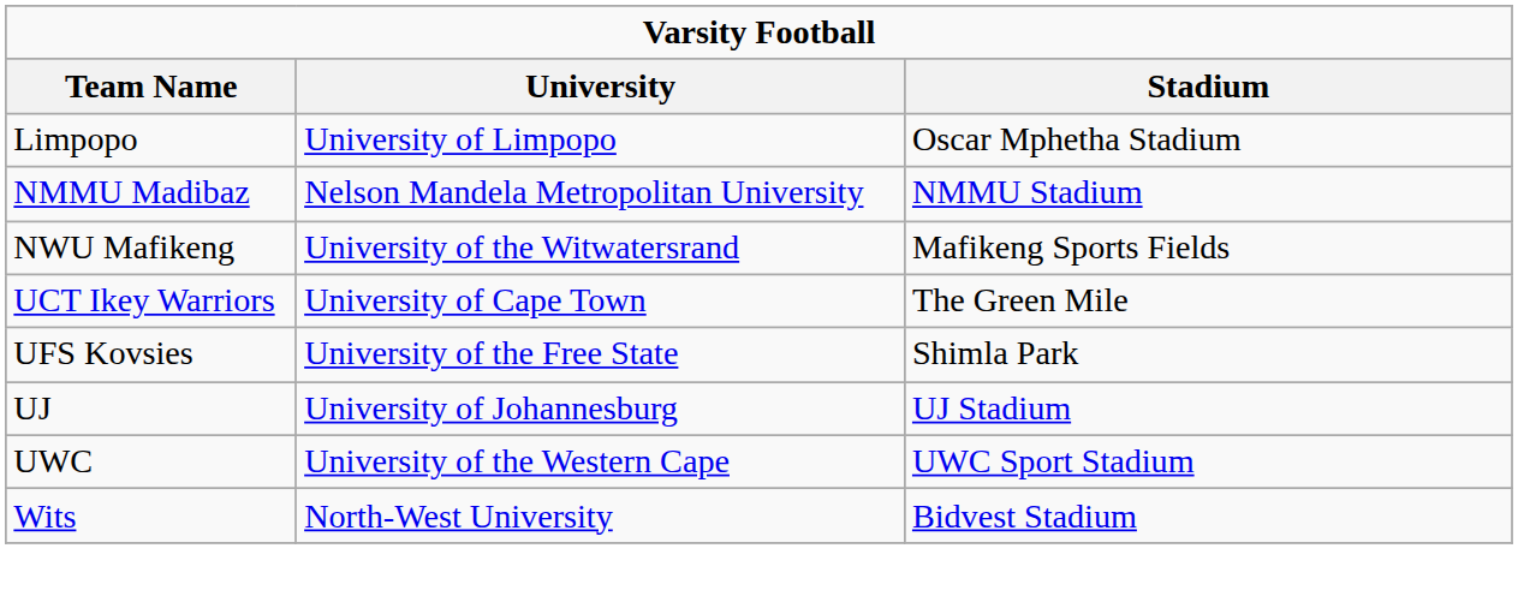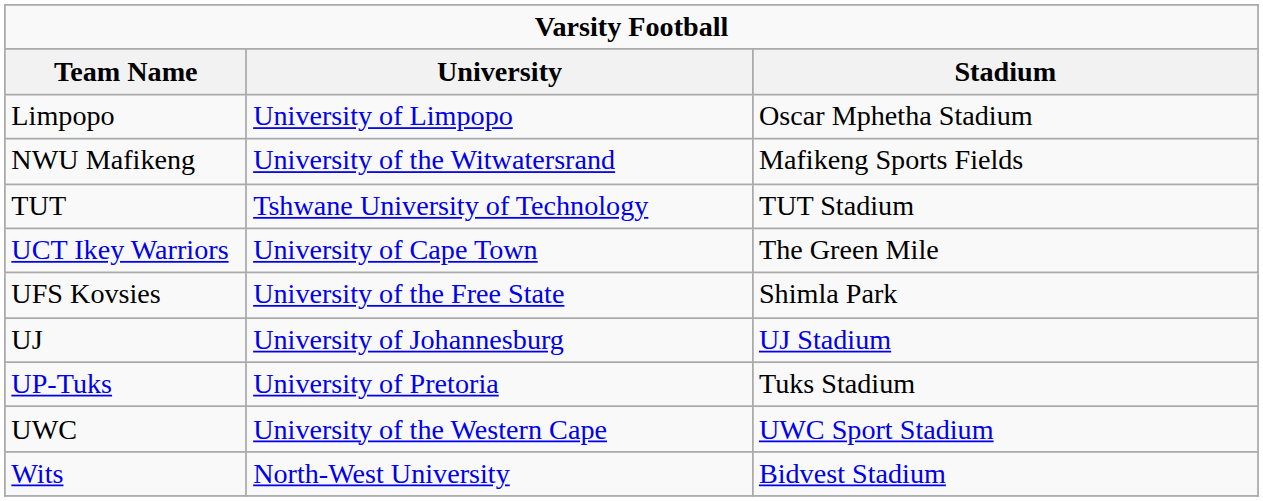- row: NMMU Madibaz | Nelson Mandela Metropolitan University | NMMU Stadium
+ row: TUT | Tshwane University of Technology | TUT Stadium
+ row: UP-Tuks | University of Pretoria | Tuks Stadium
